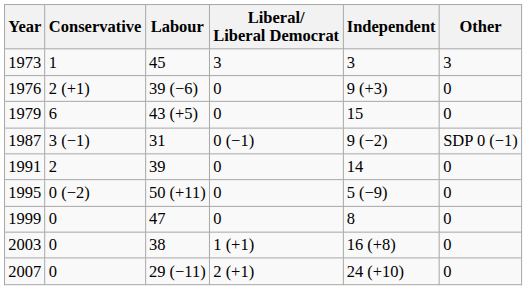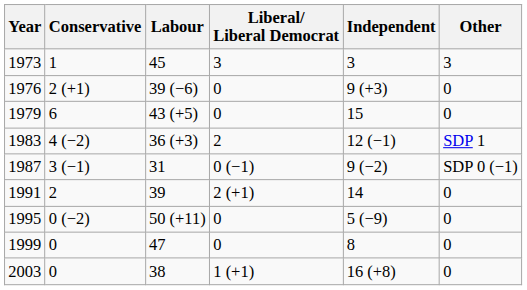+ row: 1983 | 4 (−2) | 36 (+3) | 2 | 12 (−1) | SDP 1
1991 | Liberal/ Liberal Democrat: 0 -> 2 (+1)
- row: 2007 | 0 | 29 (−11) | 2 (+1) | 24 (+10) | 0
